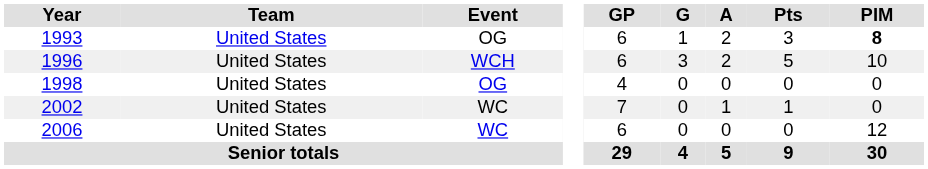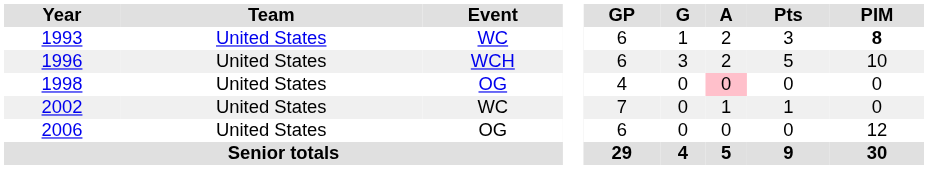1993 | Event: OG -> WC
1998 | A: no background -> pink background
2006 | Event: WC -> OG
